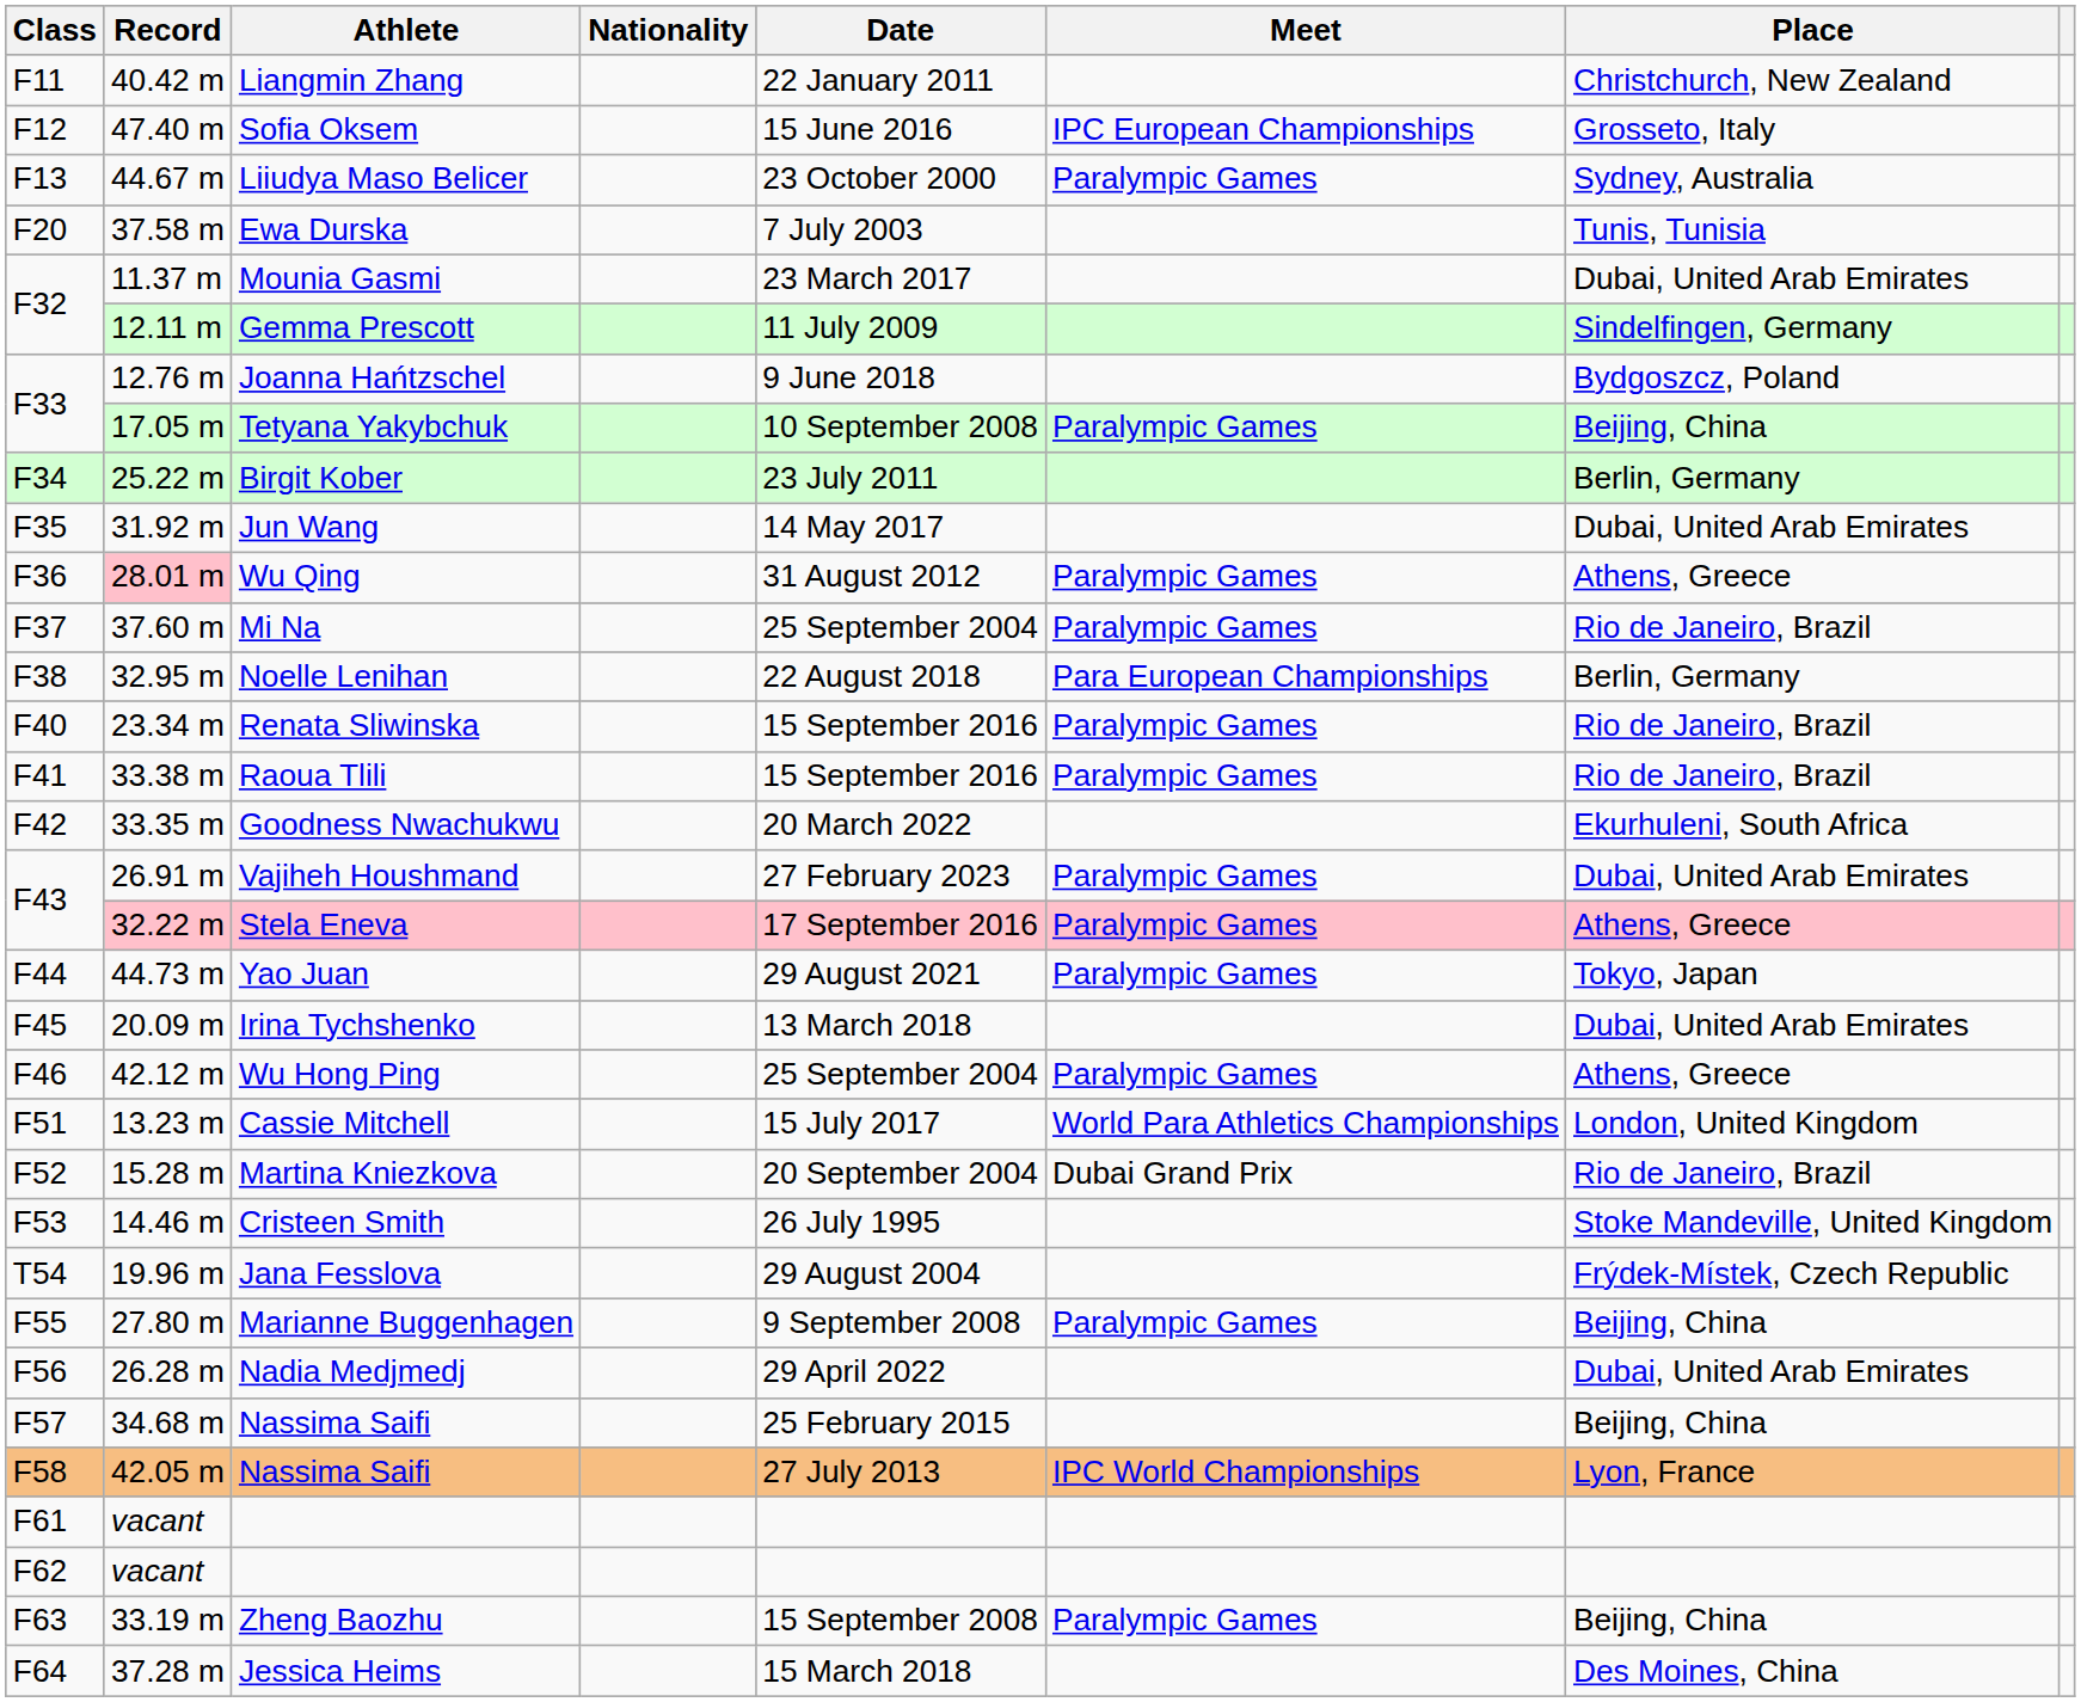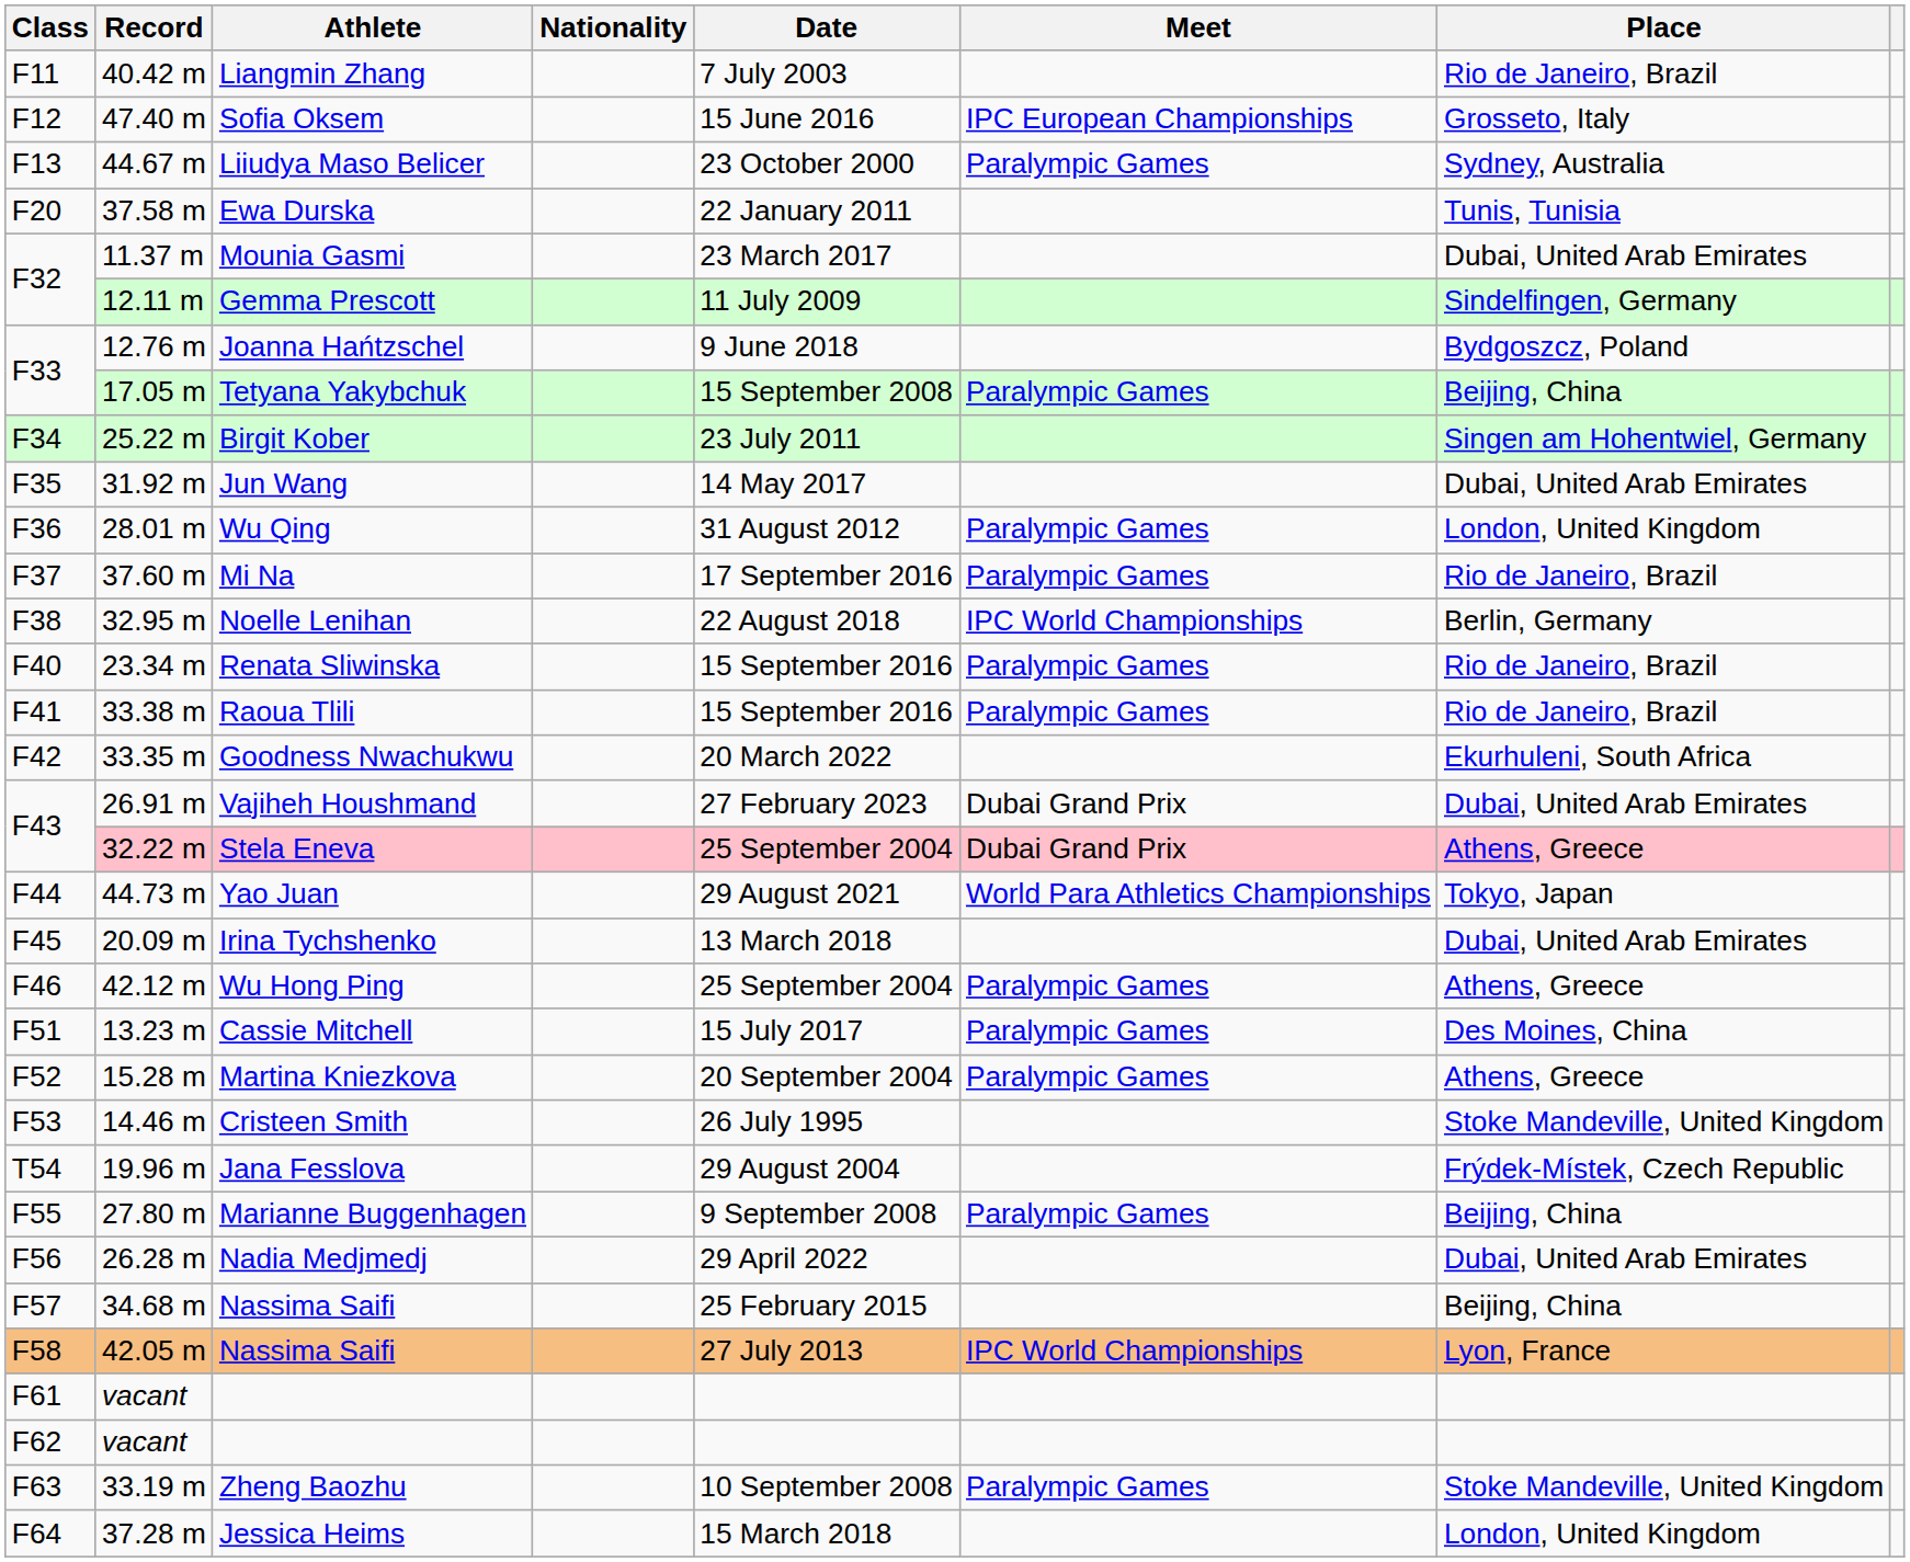Liangmin Zhang | Date: 22 January 2011 -> 7 July 2003
Liangmin Zhang | Place: Christchurch, New Zealand -> Rio de Janeiro, Brazil
Ewa Durska | Date: 7 July 2003 -> 22 January 2011
Tetyana Yakybchuk | Date: 10 September 2008 -> 15 September 2008
Birgit Kober | Place: Berlin, Germany -> Singen am Hohentwiel, Germany
Wu Qing | Record: pink background -> no background
Wu Qing | Place: Athens, Greece -> London, United Kingdom
Mi Na | Date: 25 September 2004 -> 17 September 2016
Noelle Lenihan | Meet: Para European Championships -> IPC World Championships
Vajiheh Houshmand | Meet: Paralympic Games -> Dubai Grand Prix
Stela Eneva | Date: 17 September 2016 -> 25 September 2004
Stela Eneva | Meet: Paralympic Games -> Dubai Grand Prix
Yao Juan | Meet: Paralympic Games -> World Para Athletics Championships
Cassie Mitchell | Meet: World Para Athletics Championships -> Paralympic Games
Cassie Mitchell | Place: London, United Kingdom -> Des Moines, China
Martina Kniezkova | Meet: Dubai Grand Prix -> Paralympic Games
Martina Kniezkova | Place: Rio de Janeiro, Brazil -> Athens, Greece
Zheng Baozhu | Date: 15 September 2008 -> 10 September 2008
Zheng Baozhu | Place: Beijing, China -> Stoke Mandeville, United Kingdom
Jessica Heims | Place: Des Moines, China -> London, United Kingdom
